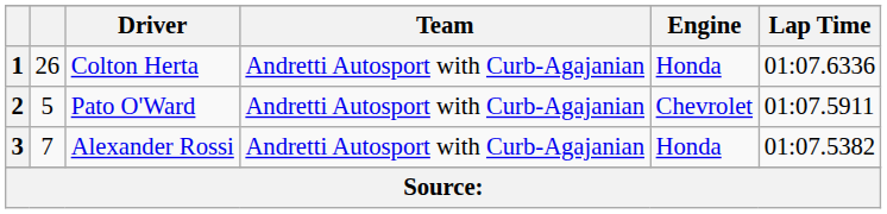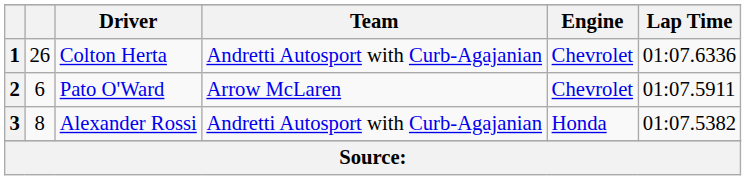1 | Engine: Honda -> Chevrolet
2 | column 2: 5 -> 6
2 | Team: Andretti Autosport with Curb-Agajanian -> Arrow McLaren
3 | column 2: 7 -> 8
